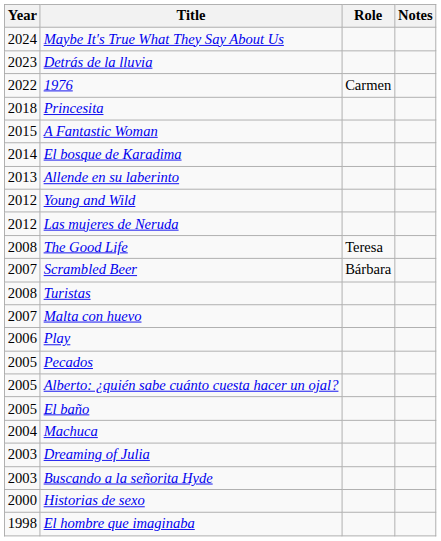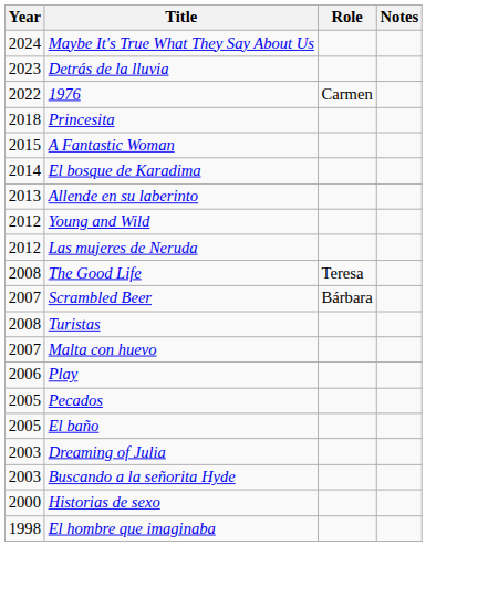- row: 2005 | Alberto: ¿quién sabe cuánto cuesta hacer un ojal?
- row: 2004 | Machuca
